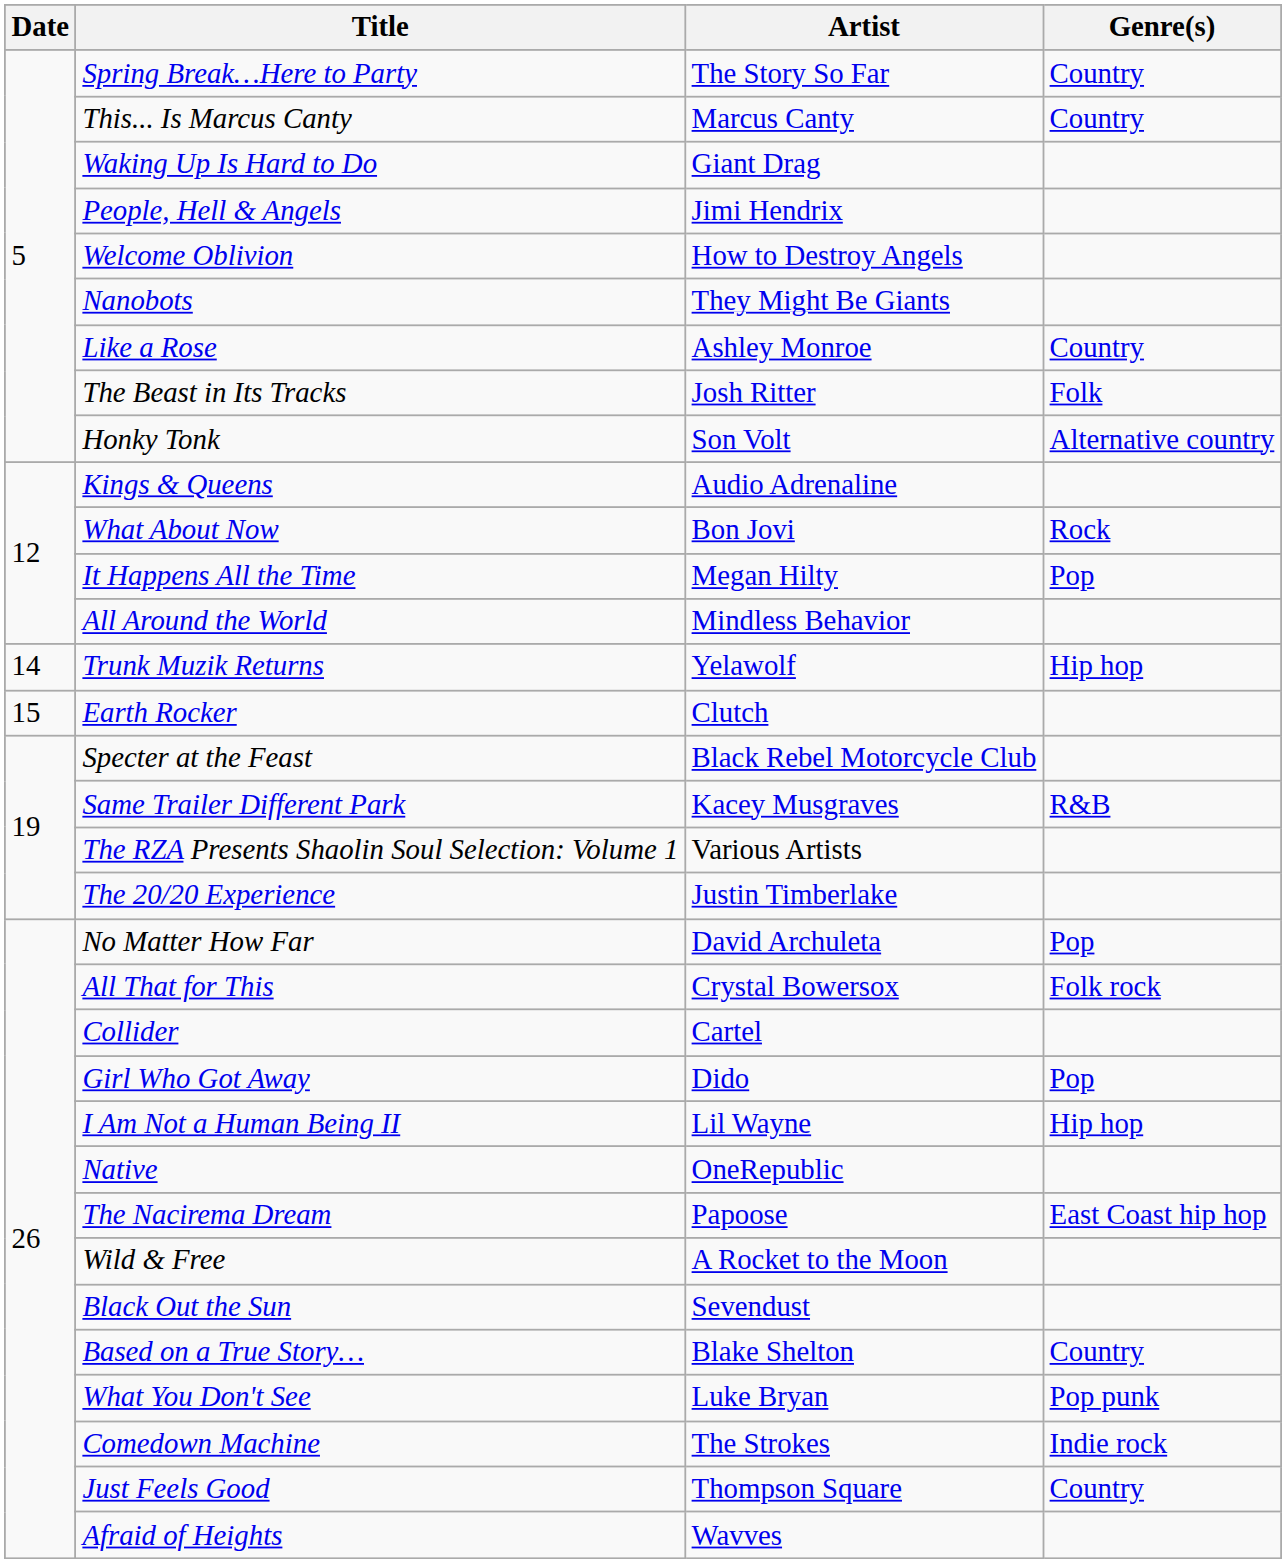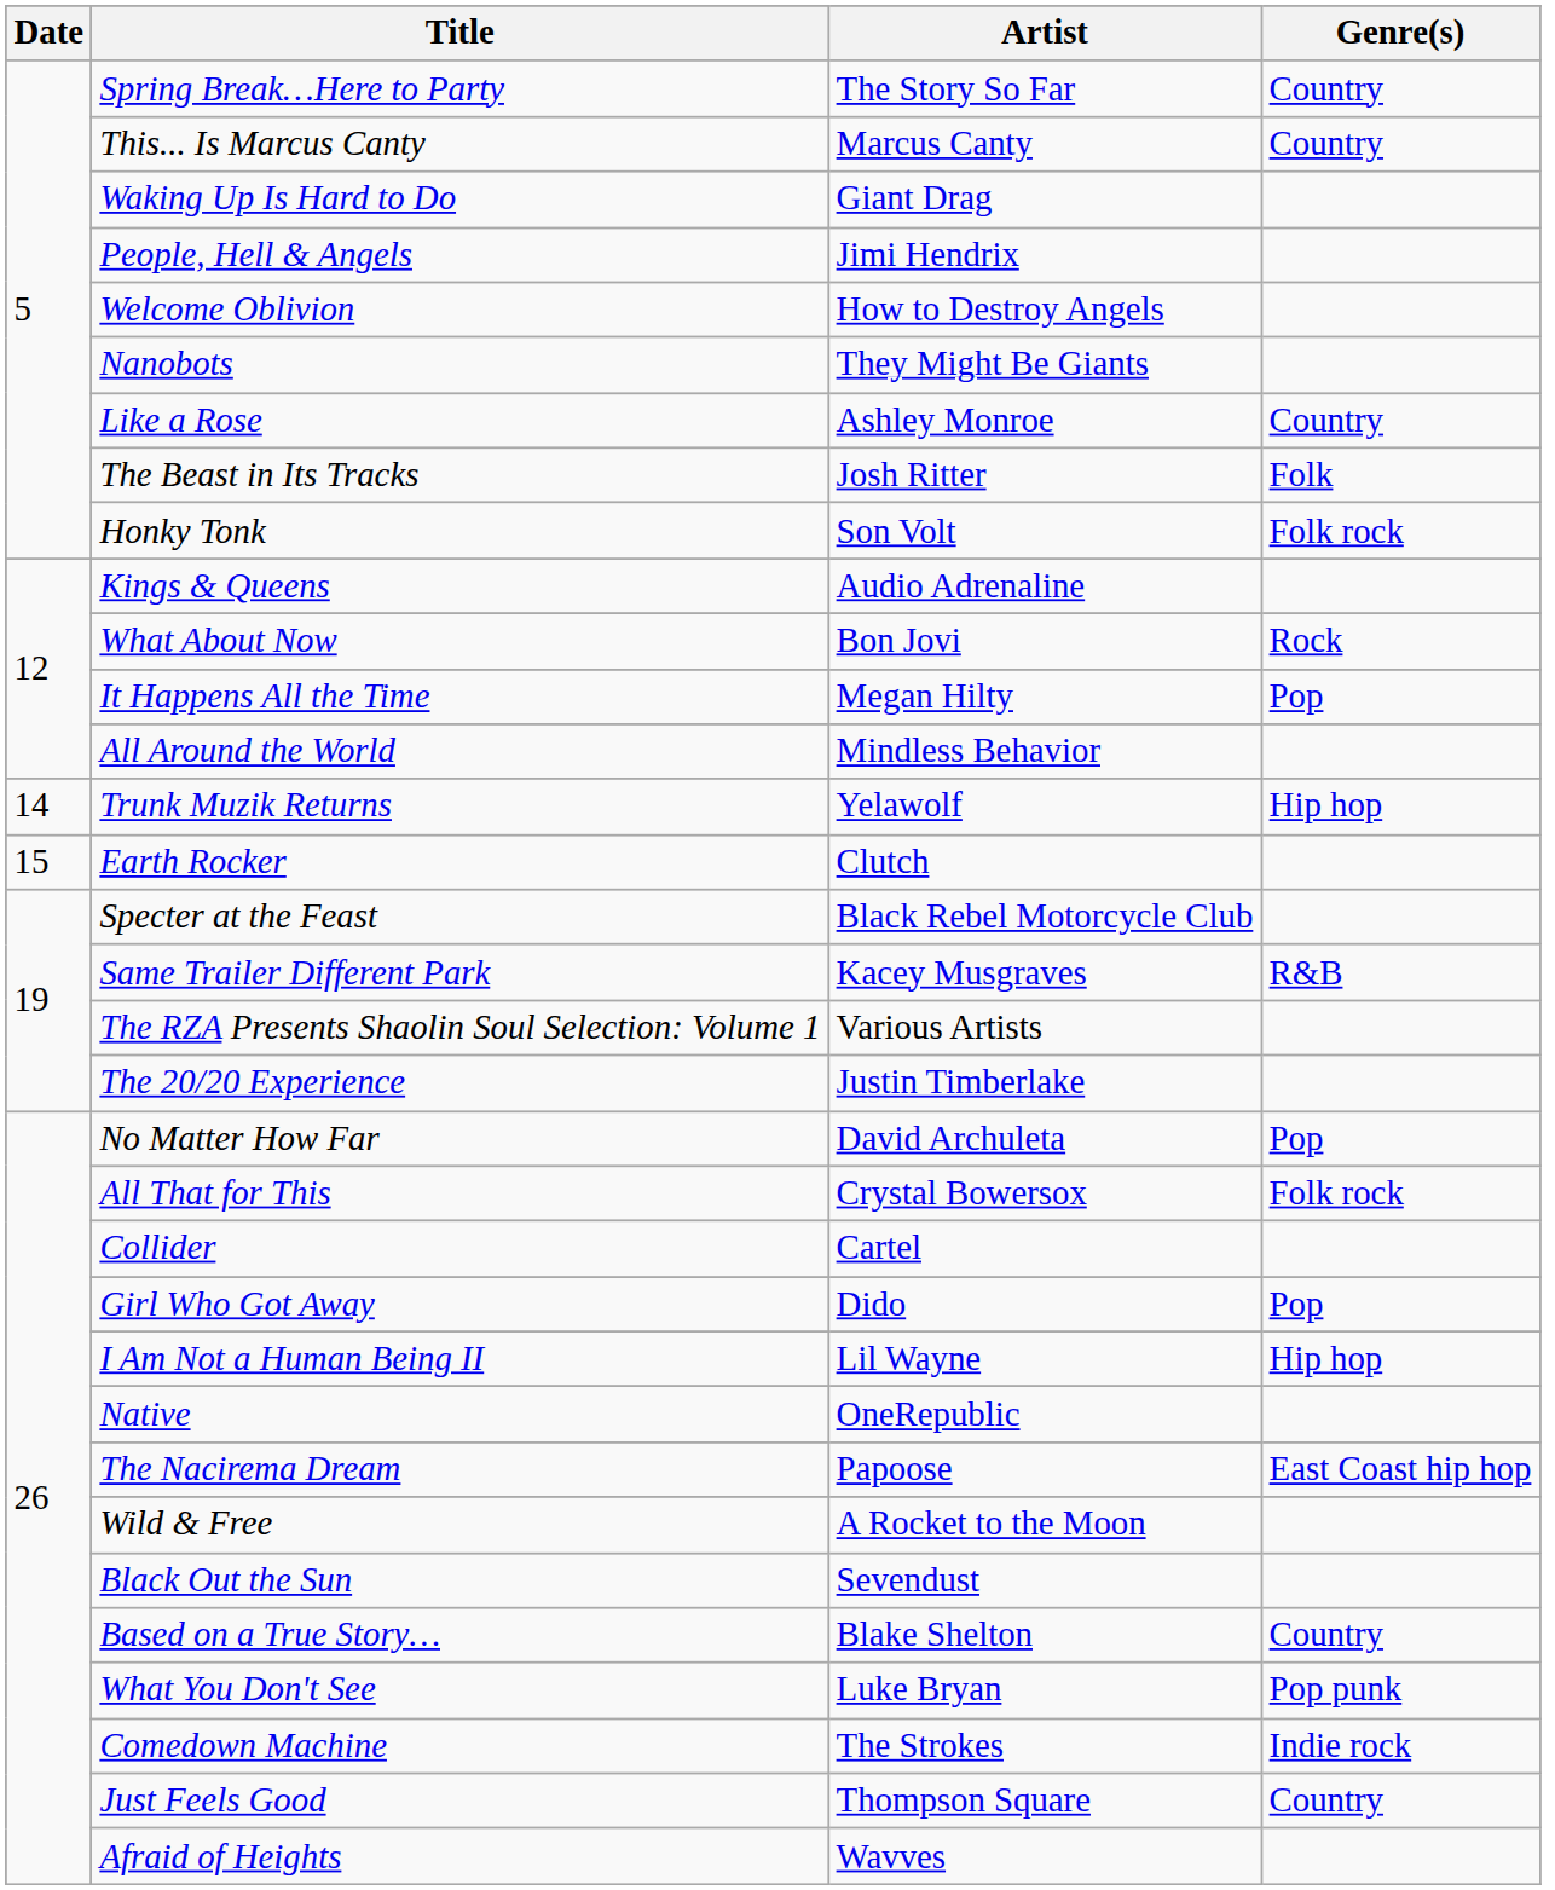Honky Tonk | Genre(s): Alternative country -> Folk rock
